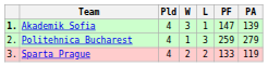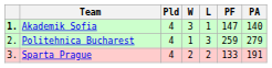Akademik Sofia | PA: 139 -> 140
Sparta Prague | PA: 119 -> 191
